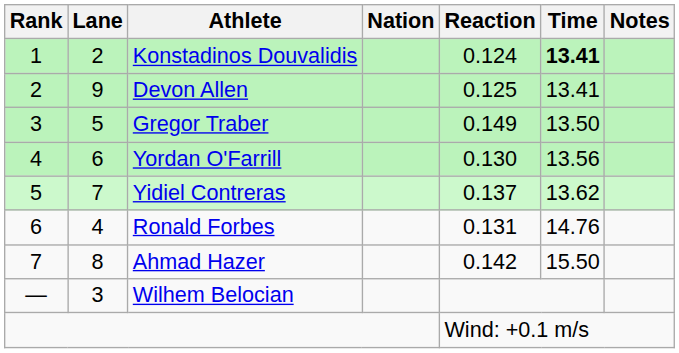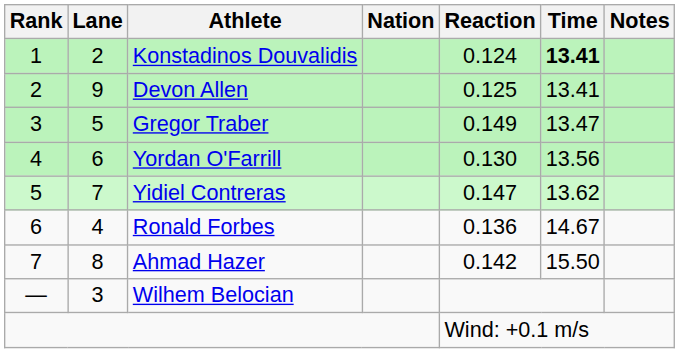Gregor Traber | Time: 13.50 -> 13.47
Yidiel Contreras | Reaction: 0.137 -> 0.147
Ronald Forbes | Reaction: 0.131 -> 0.136
Ronald Forbes | Time: 14.76 -> 14.67
